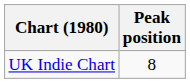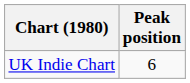UK Indie Chart | Peak position: 8 -> 6
